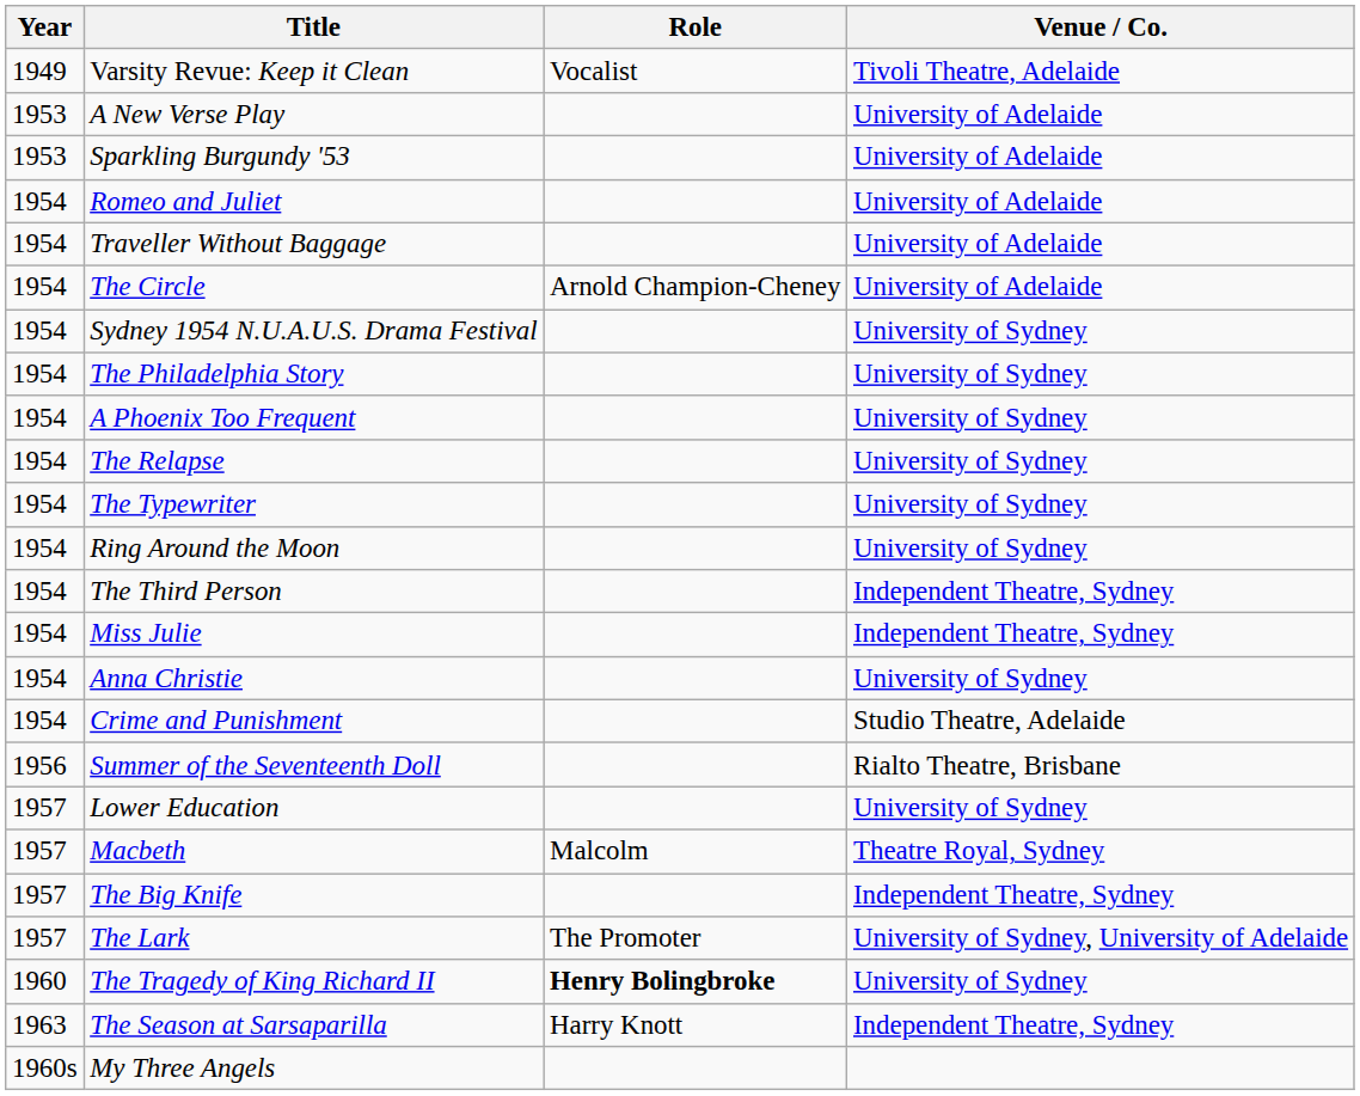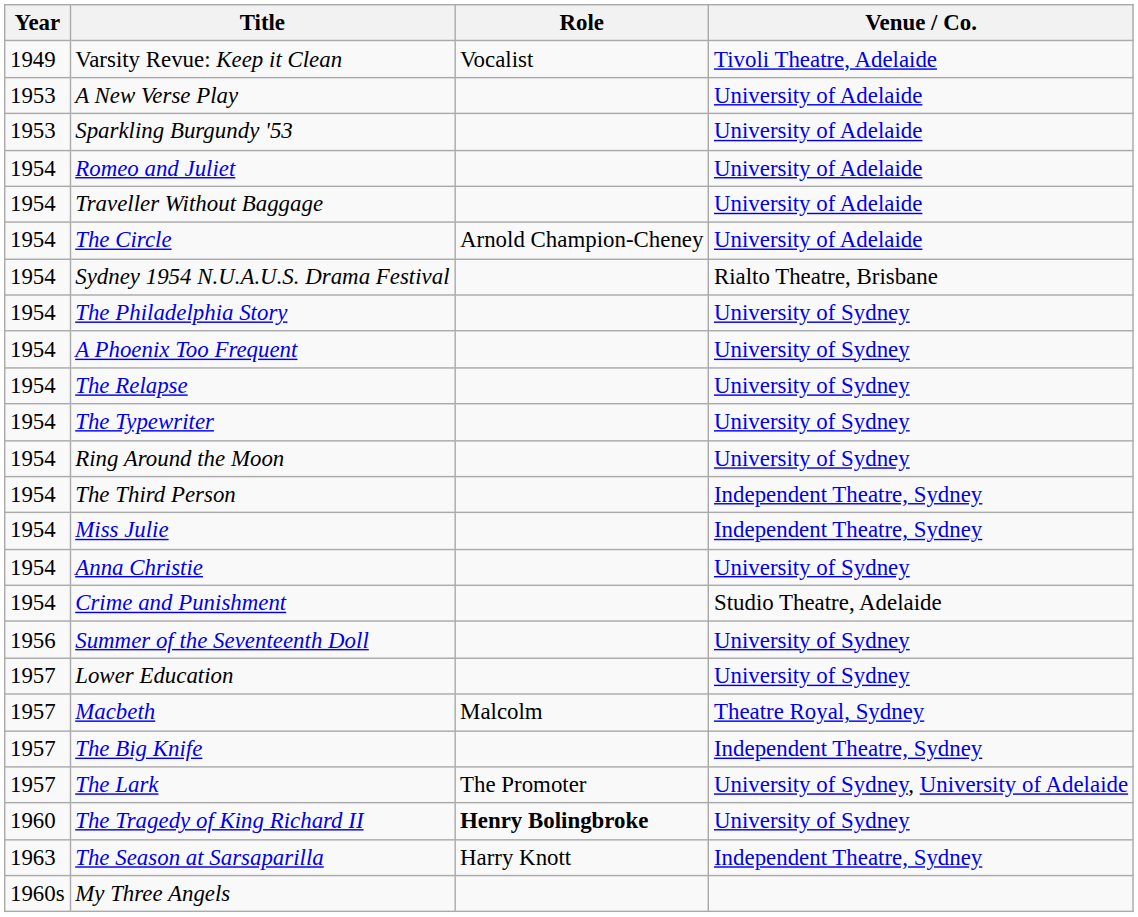Sydney 1954 N.U.A.U.S. Drama Festival | Venue / Co.: University of Sydney -> Rialto Theatre, Brisbane
Summer of the Seventeenth Doll | Venue / Co.: Rialto Theatre, Brisbane -> University of Sydney
